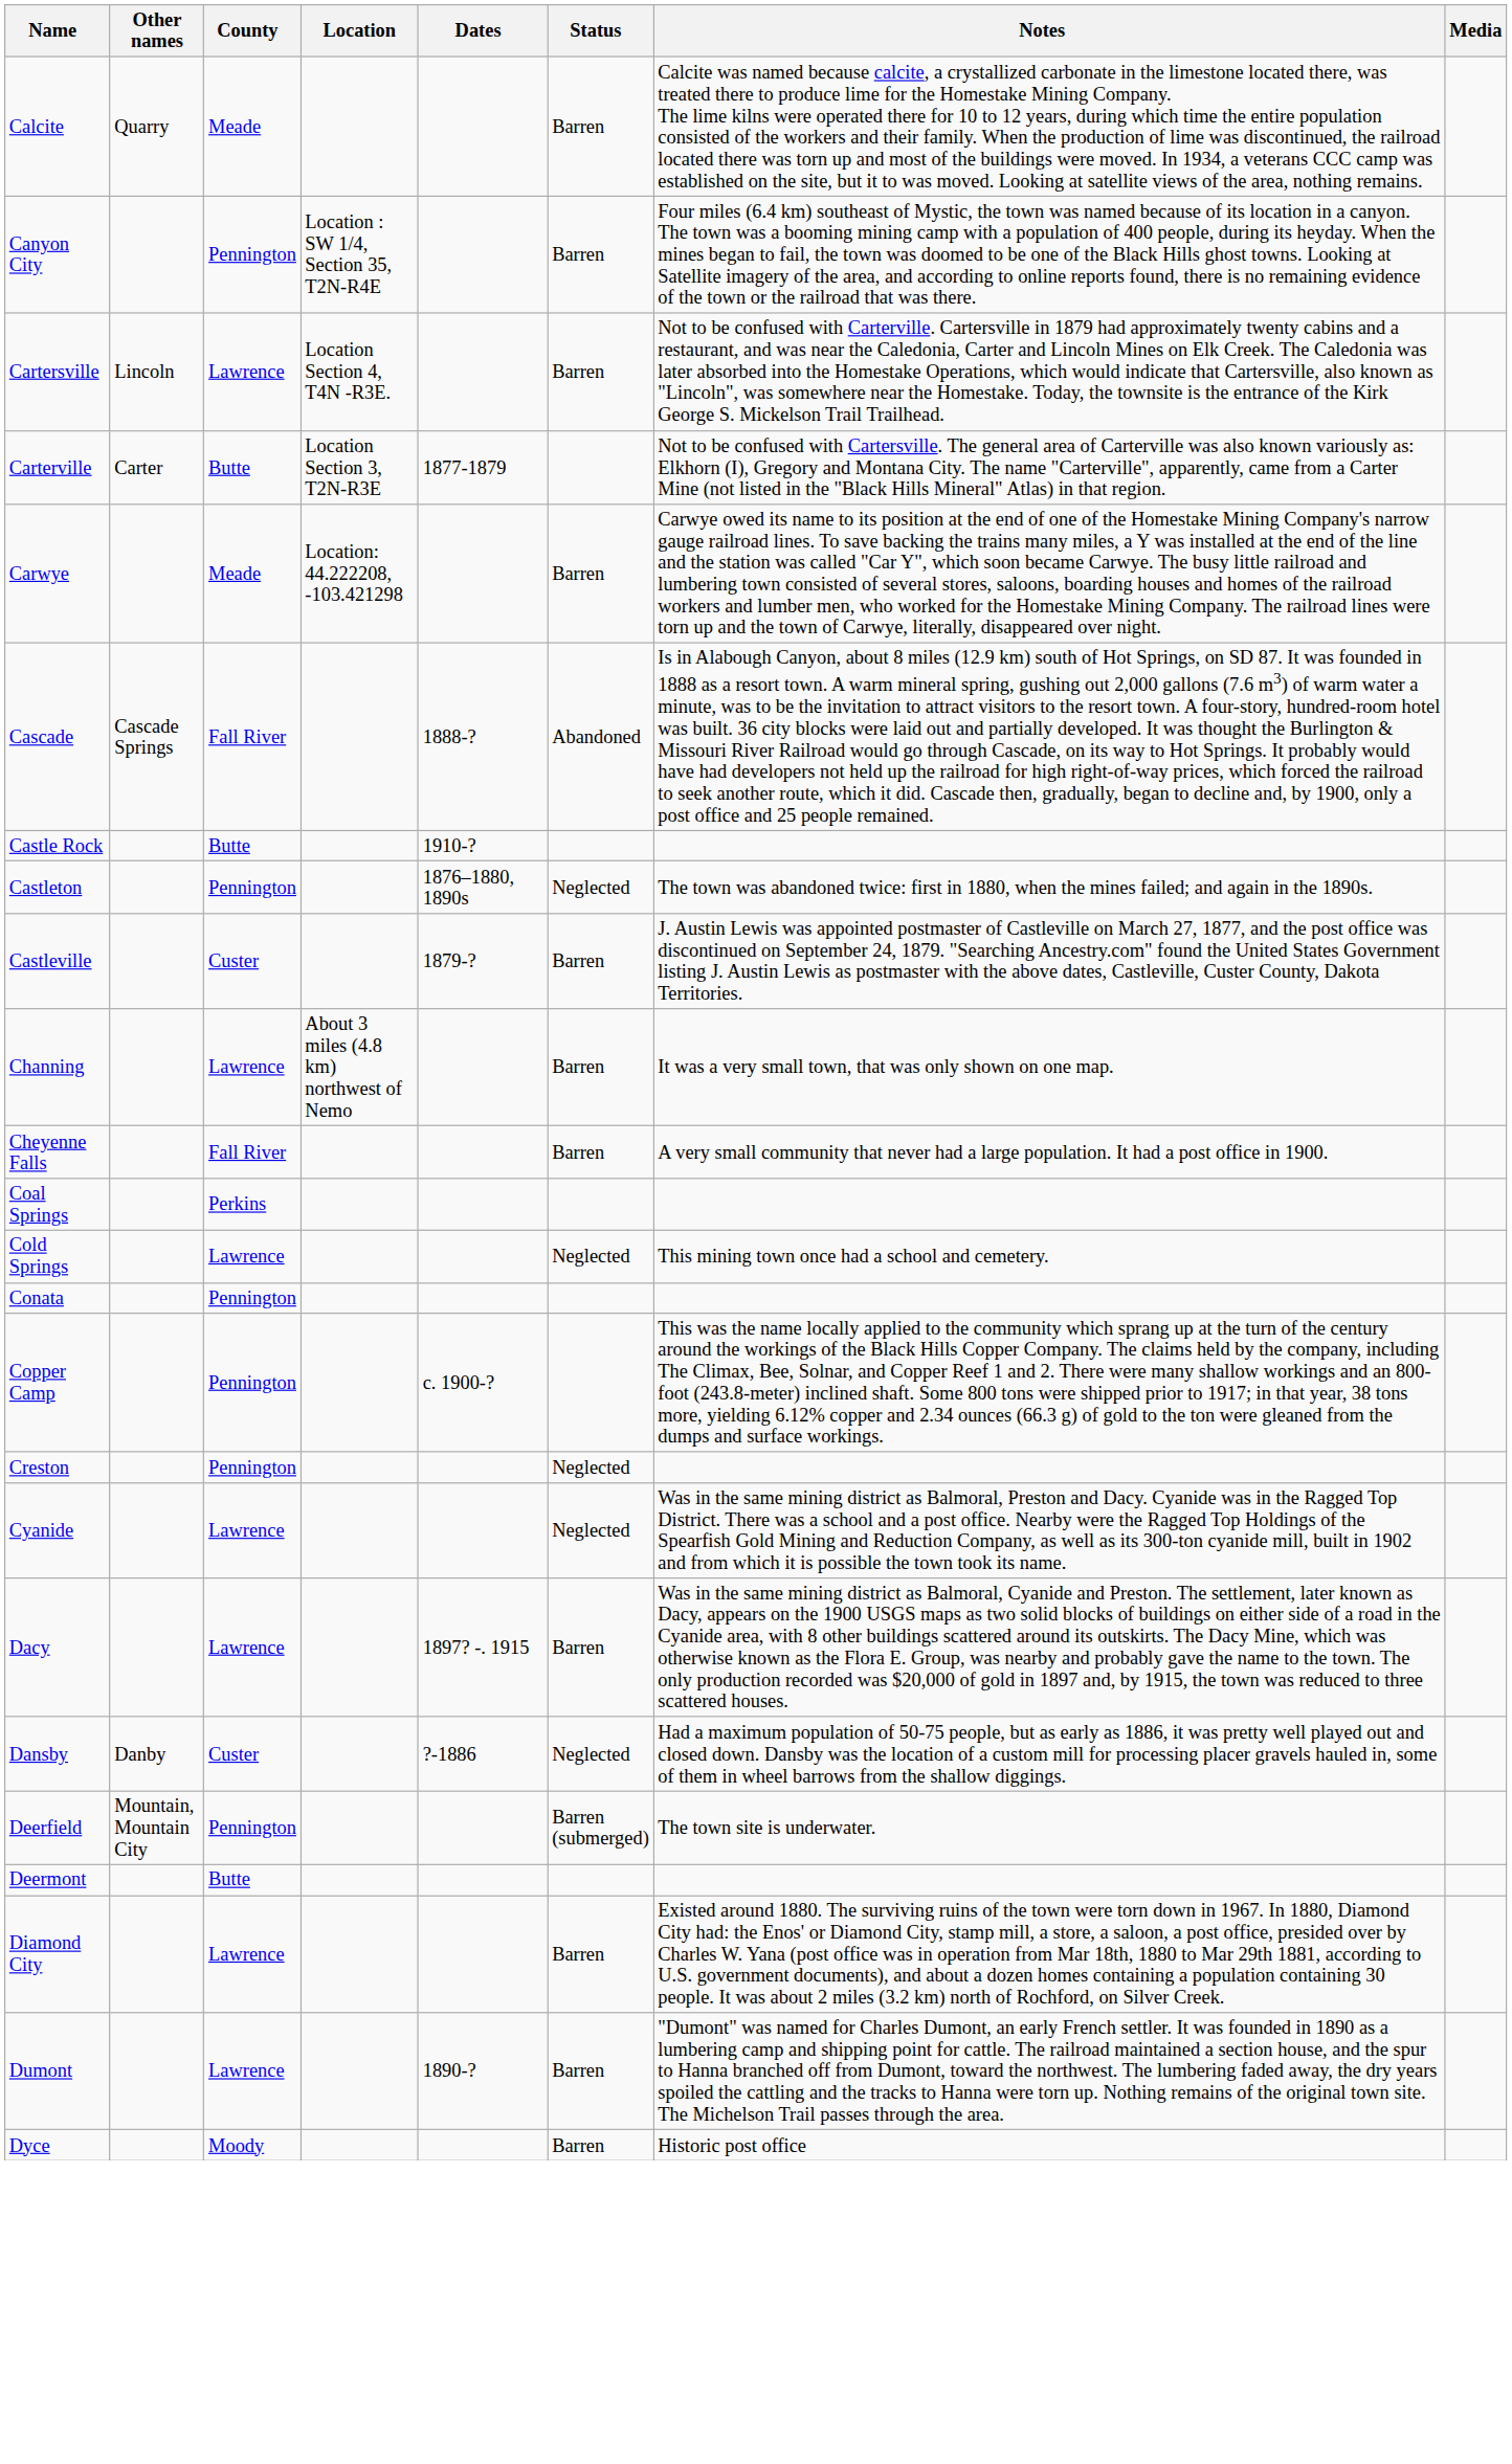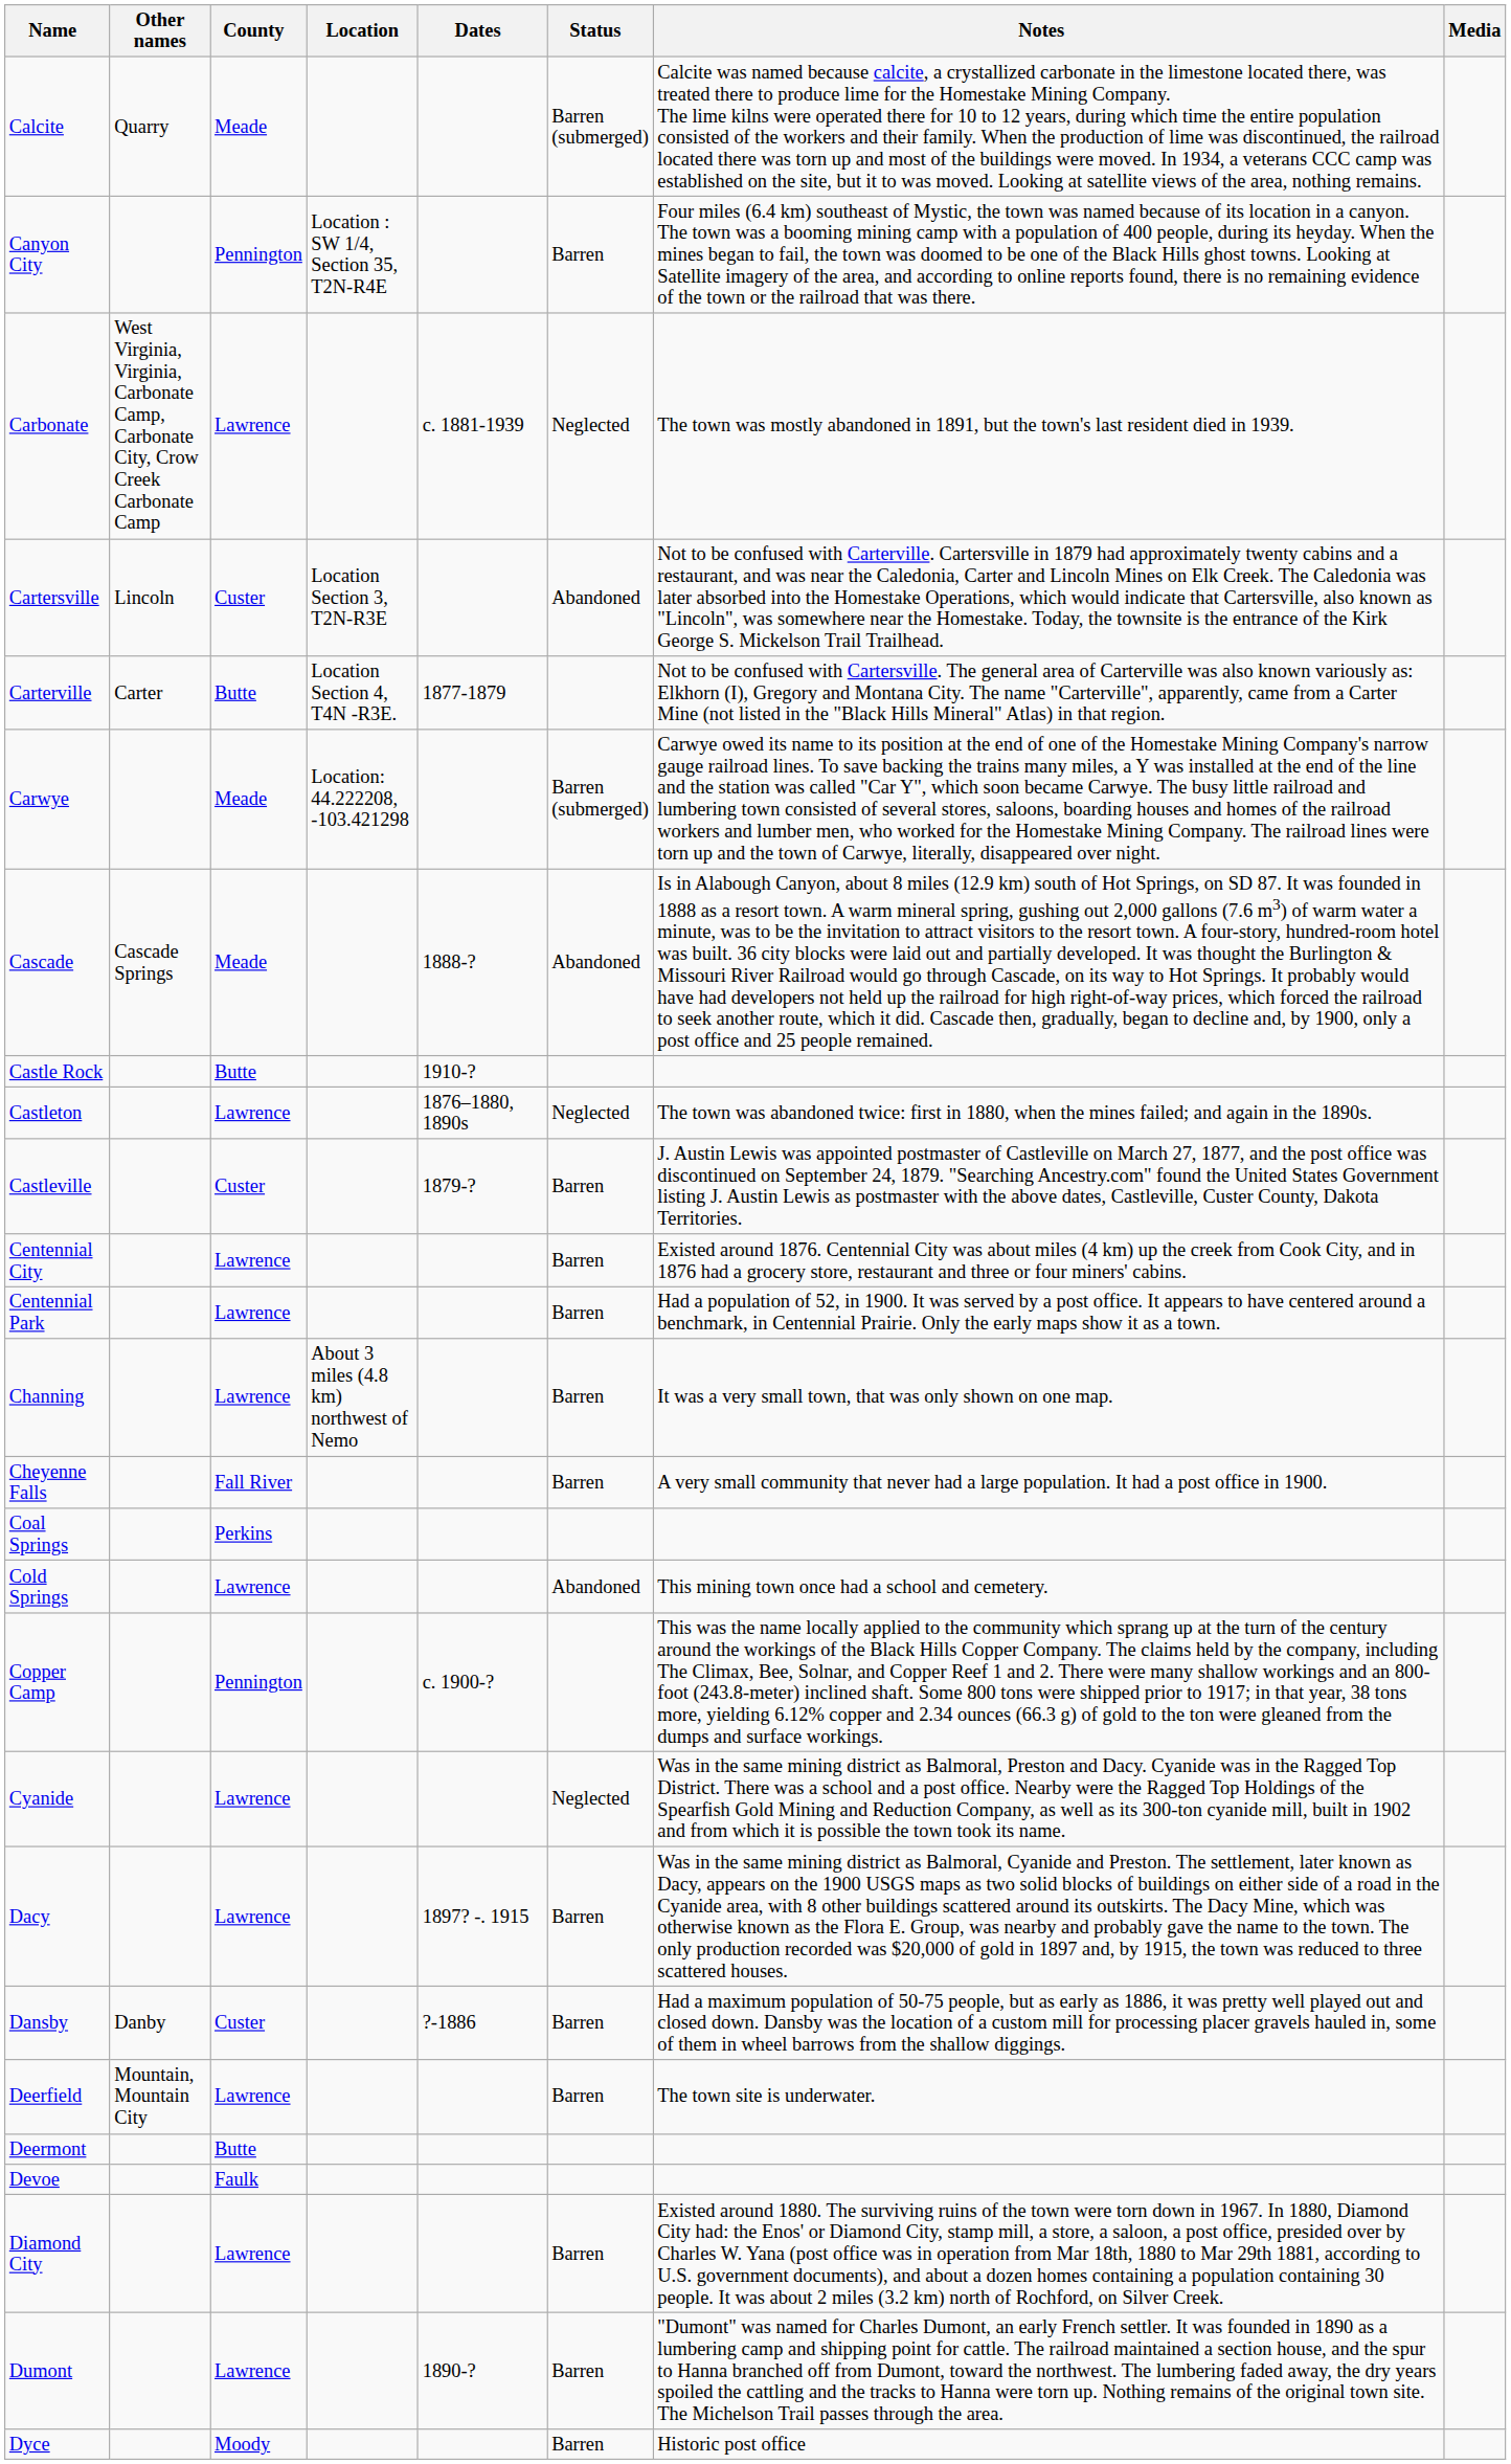Calcite | Status: Barren -> Barren (submerged)
+ row: Carbonate | West Virginia, Virginia, Carbonate Camp, Carbonate City, Crow Creek Carbonate Camp | Lawrence | c. 1881-1939 | Neglected | The town was mostly abandoned in 1891, but the town's last resident died in 1939.
Cartersville | County: Lawrence -> Custer
Cartersville | Location: Location Section 4, T4N -R3E. -> Location Section 3, T2N-R3E
Cartersville | Status: Barren -> Abandoned
Carterville | Location: Location Section 3, T2N-R3E -> Location Section 4, T4N -R3E.
Carwye | Status: Barren -> Barren (submerged)
Cascade | County: Fall River -> Meade
Castleton | County: Pennington -> Lawrence
+ row: Centennial City | Lawrence | Barren | Existed around 1876. Centennial City was about miles (4 km) up the creek from Cook City, and in 1876 had a grocery store, restaurant and three or four miners' cabins.
+ row: Centennial Park | Lawrence | Barren | Had a population of 52, in 1900. It was served by a post office. It appears to have centered around a benchmark, in Centennial Prairie. Only the early maps show it as a town.
Cold Springs | Status: Neglected -> Abandoned
- row: Conata | Pennington
- row: Creston | Pennington | Neglected
Dansby | Status: Neglected -> Barren
Deerfield | County: Pennington -> Lawrence
Deerfield | Status: Barren (submerged) -> Barren
+ row: Devoe | Faulk
